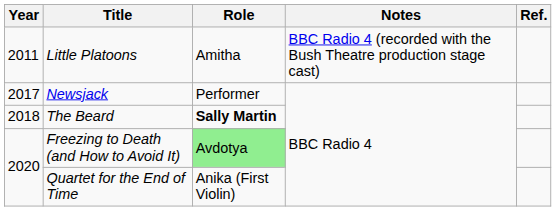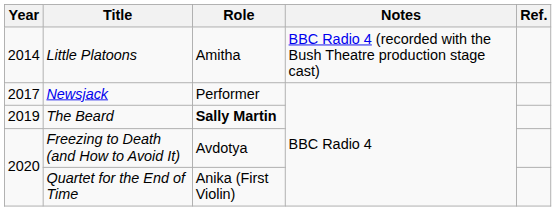Little Platoons | Year: 2011 -> 2014
The Beard | Year: 2018 -> 2019
Freezing to Death (and How to Avoid It) | Role: lightgreen background -> no background
